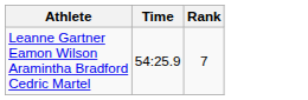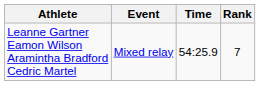+ column: Event | Mixed relay
